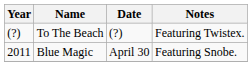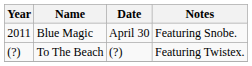rows swapped: To The Beach <-> Blue Magic
